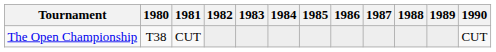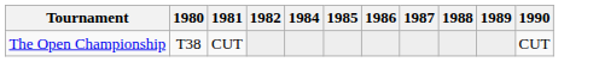- column: 1983
